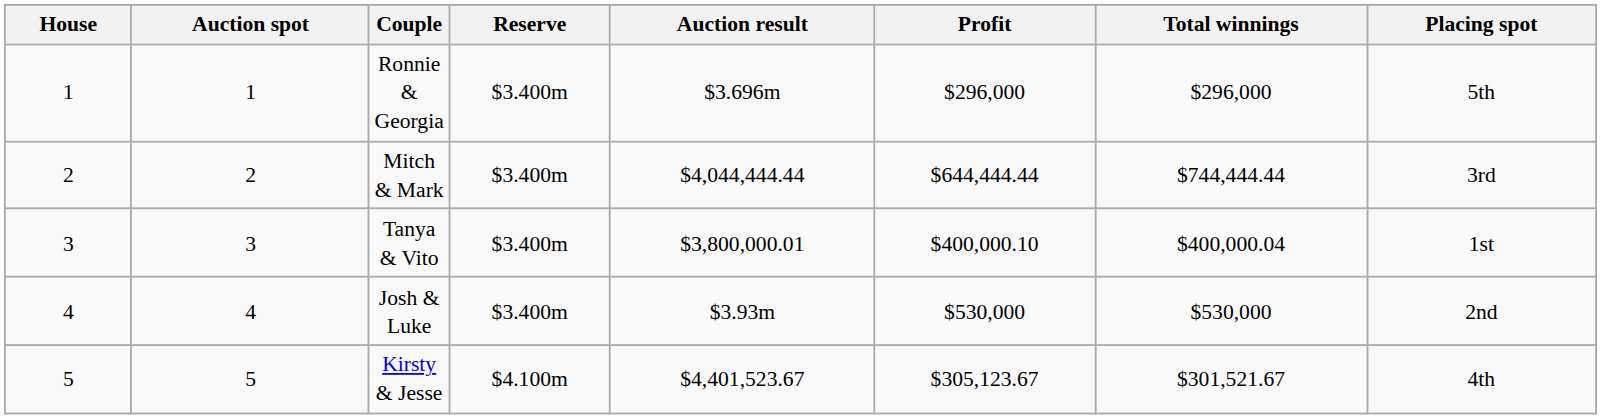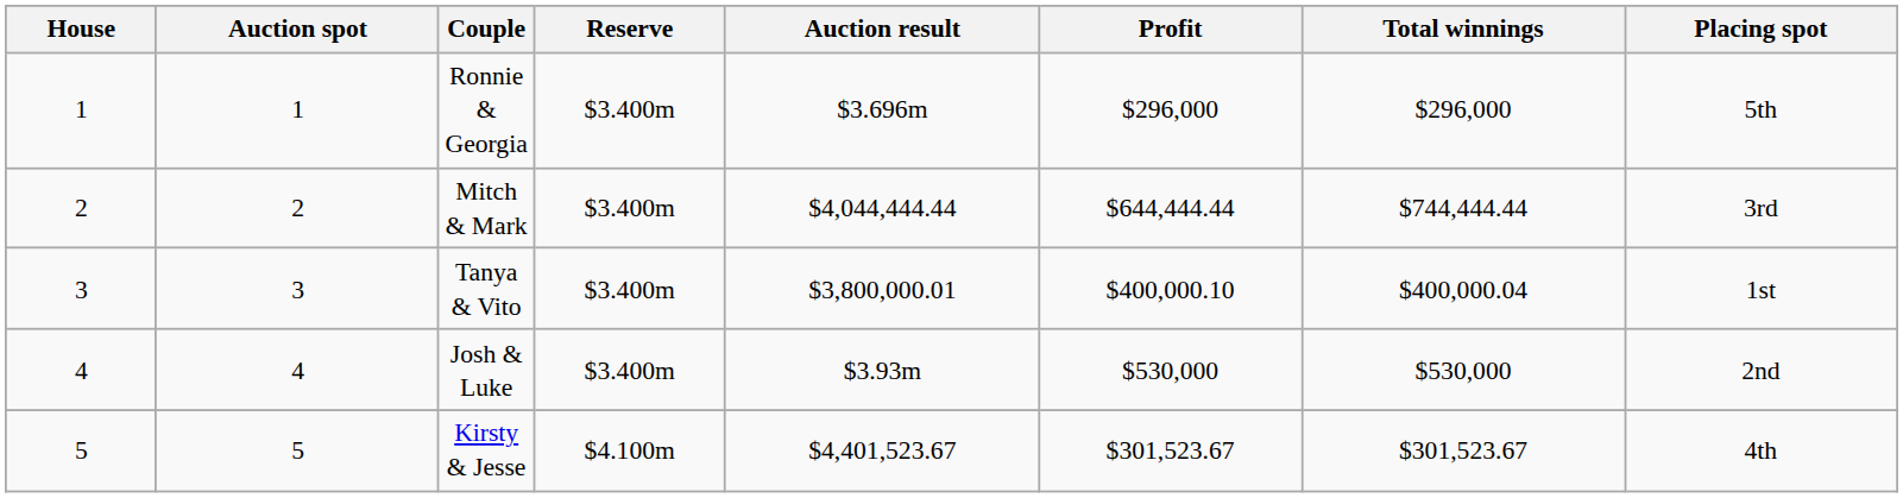Kirsty & Jesse | Profit: $305,123.67 -> $301,523.67
Kirsty & Jesse | Total winnings: $301,521.67 -> $301,523.67
